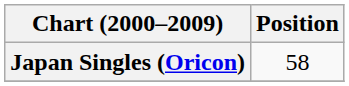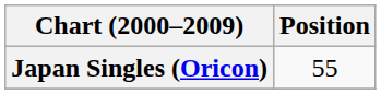Japan Singles (Oricon) | Position: 58 -> 55
